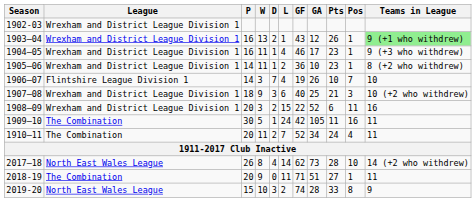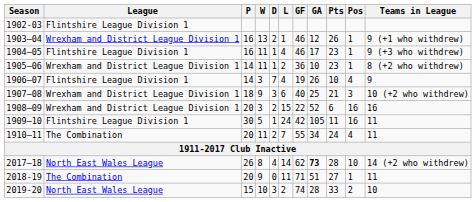1902-03 | League: Wrexham and District League Division 1 -> Flintshire League Division 1
1903–04 | GF: 43 -> 46
1903–04 | Teams in League: lightgreen background -> no background
1904–05 | League: Wrexham and District League Division 1 -> Flintshire League Division 1
1906–07 | Pos: 7 -> 4
1906–07 | Teams in League: 10 -> 9
1908–09 | Pos: 11 -> 16
1909–10 | League: The Combination -> Flintshire League Division 1
1910–11 | GF: 52 -> 55
2017–18 | GA: normal -> bold
2019-20 | Pos: 8 -> 2
2019-20 | Teams in League: 9 -> 10
